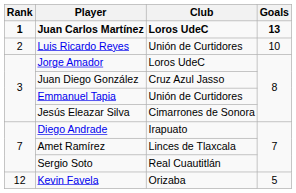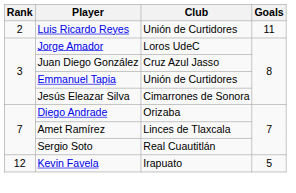- row: 1 | Juan Carlos Martínez | Loros UdeC | 13
Luis Ricardo Reyes | Goals: 10 -> 11
Diego Andrade | Club: Irapuato -> Orizaba
Kevin Favela | Club: Orizaba -> Irapuato
